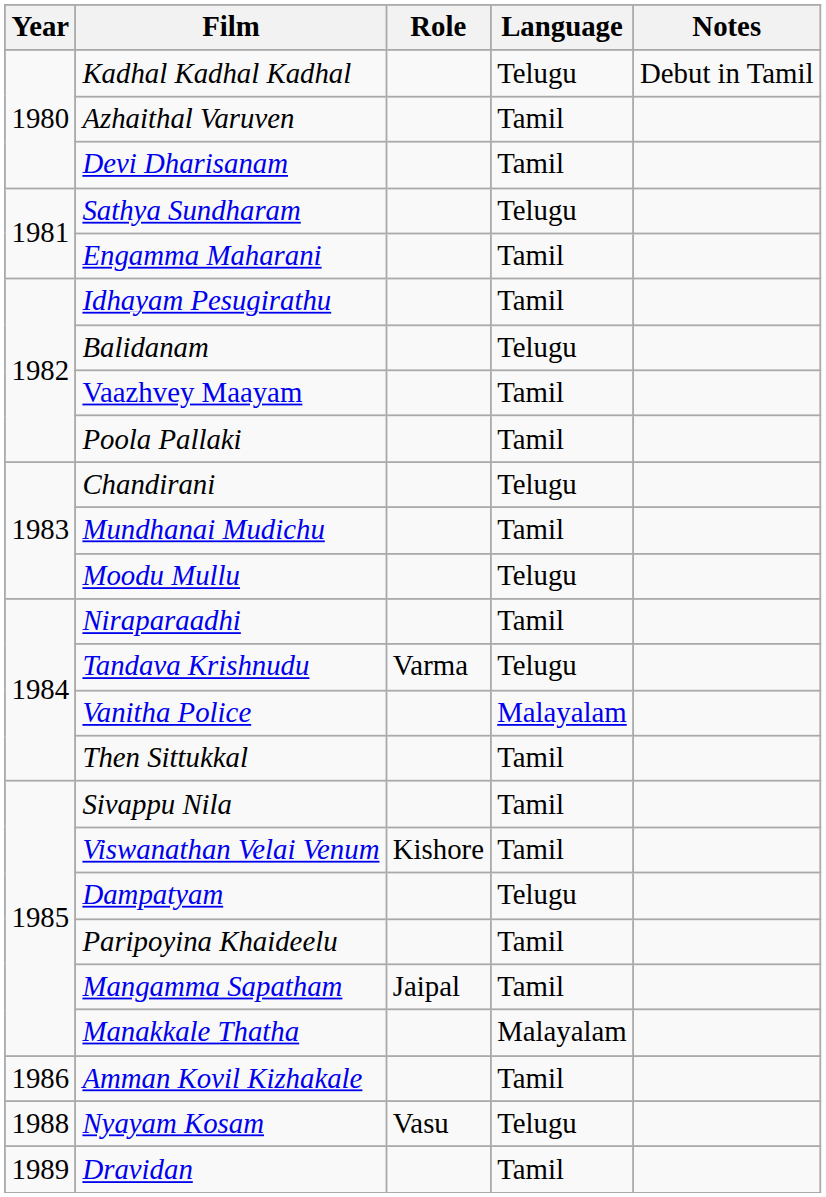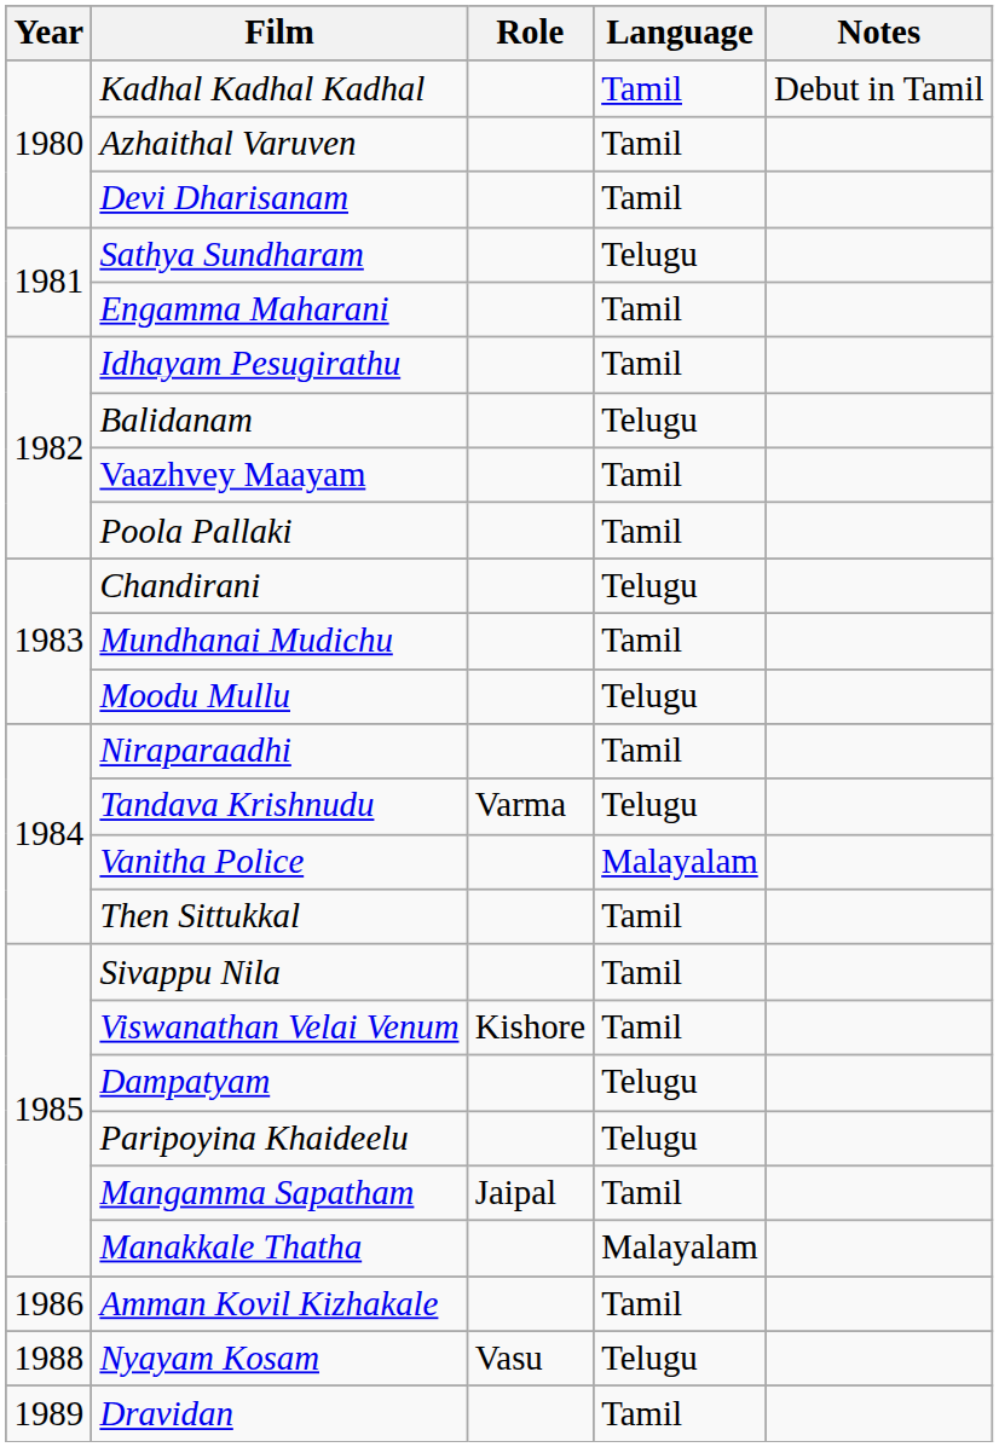Kadhal Kadhal Kadhal | Language: Telugu -> Tamil
Paripoyina Khaideelu | Language: Tamil -> Telugu
